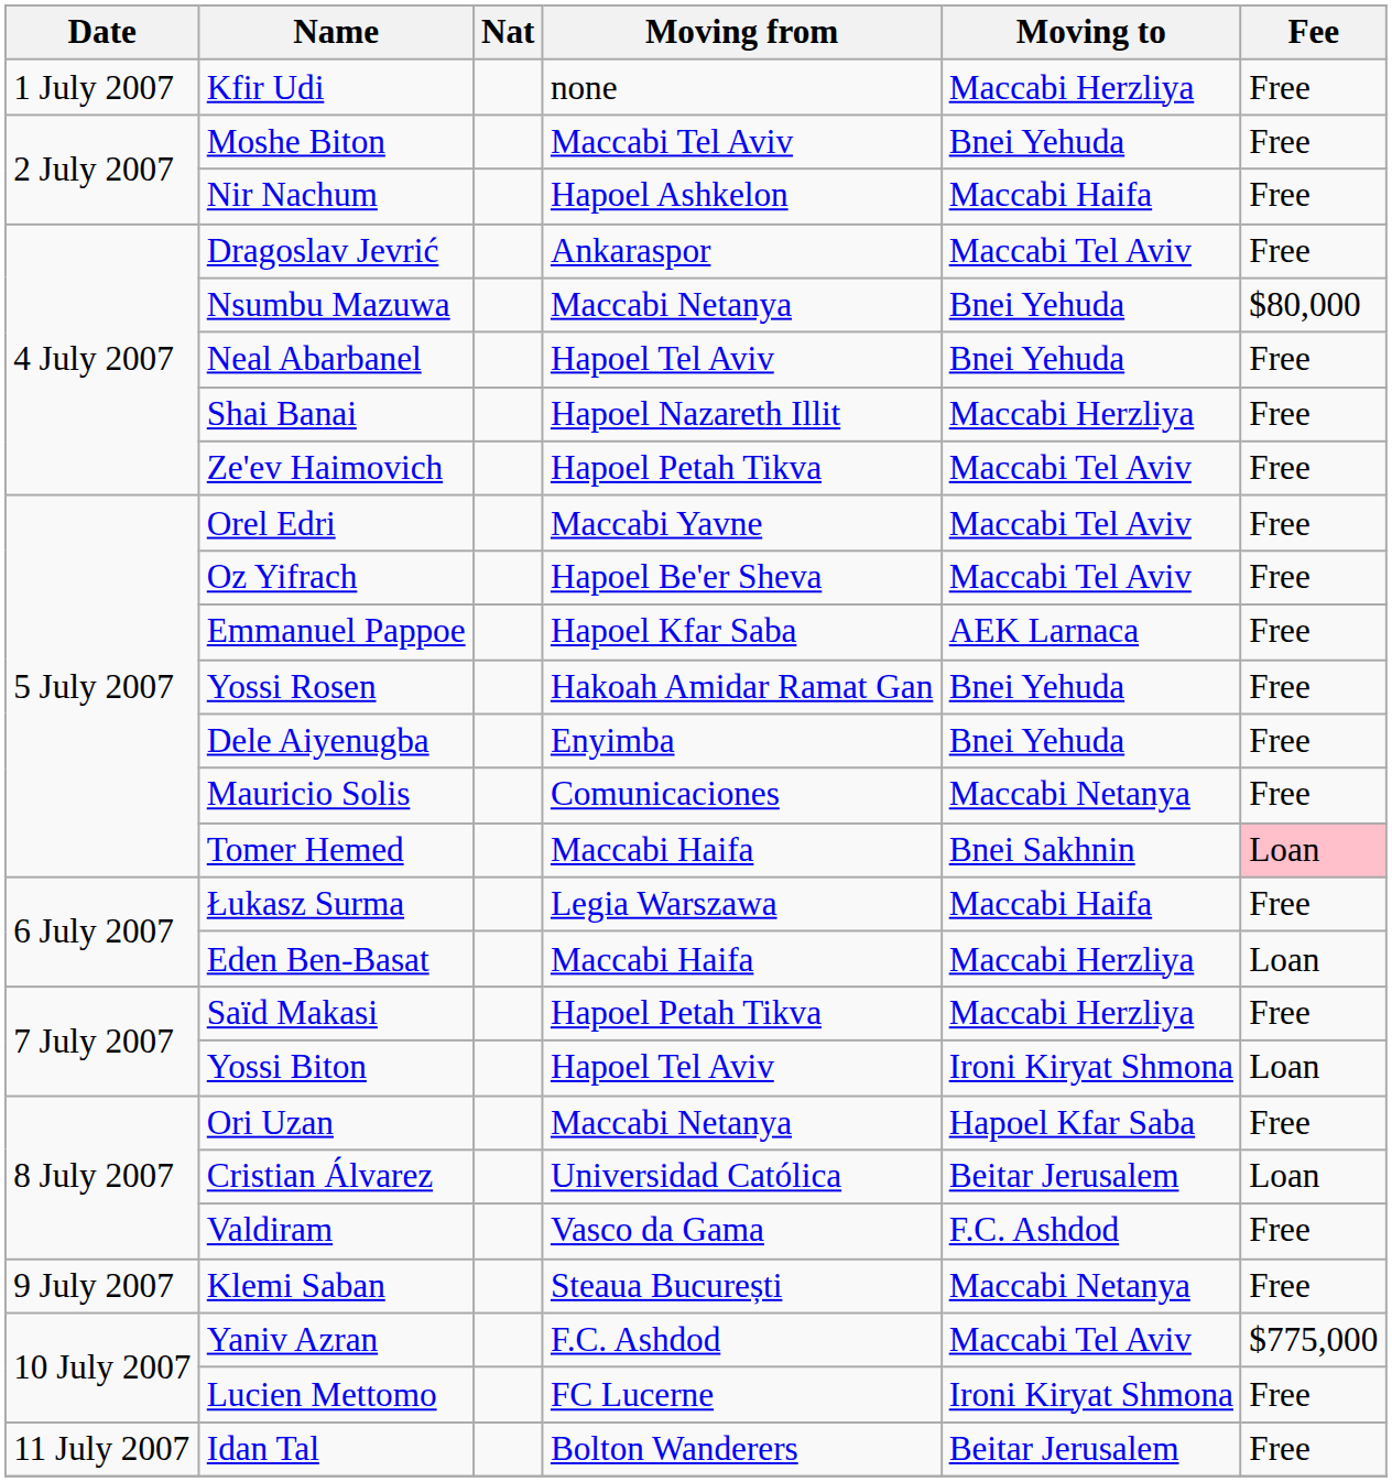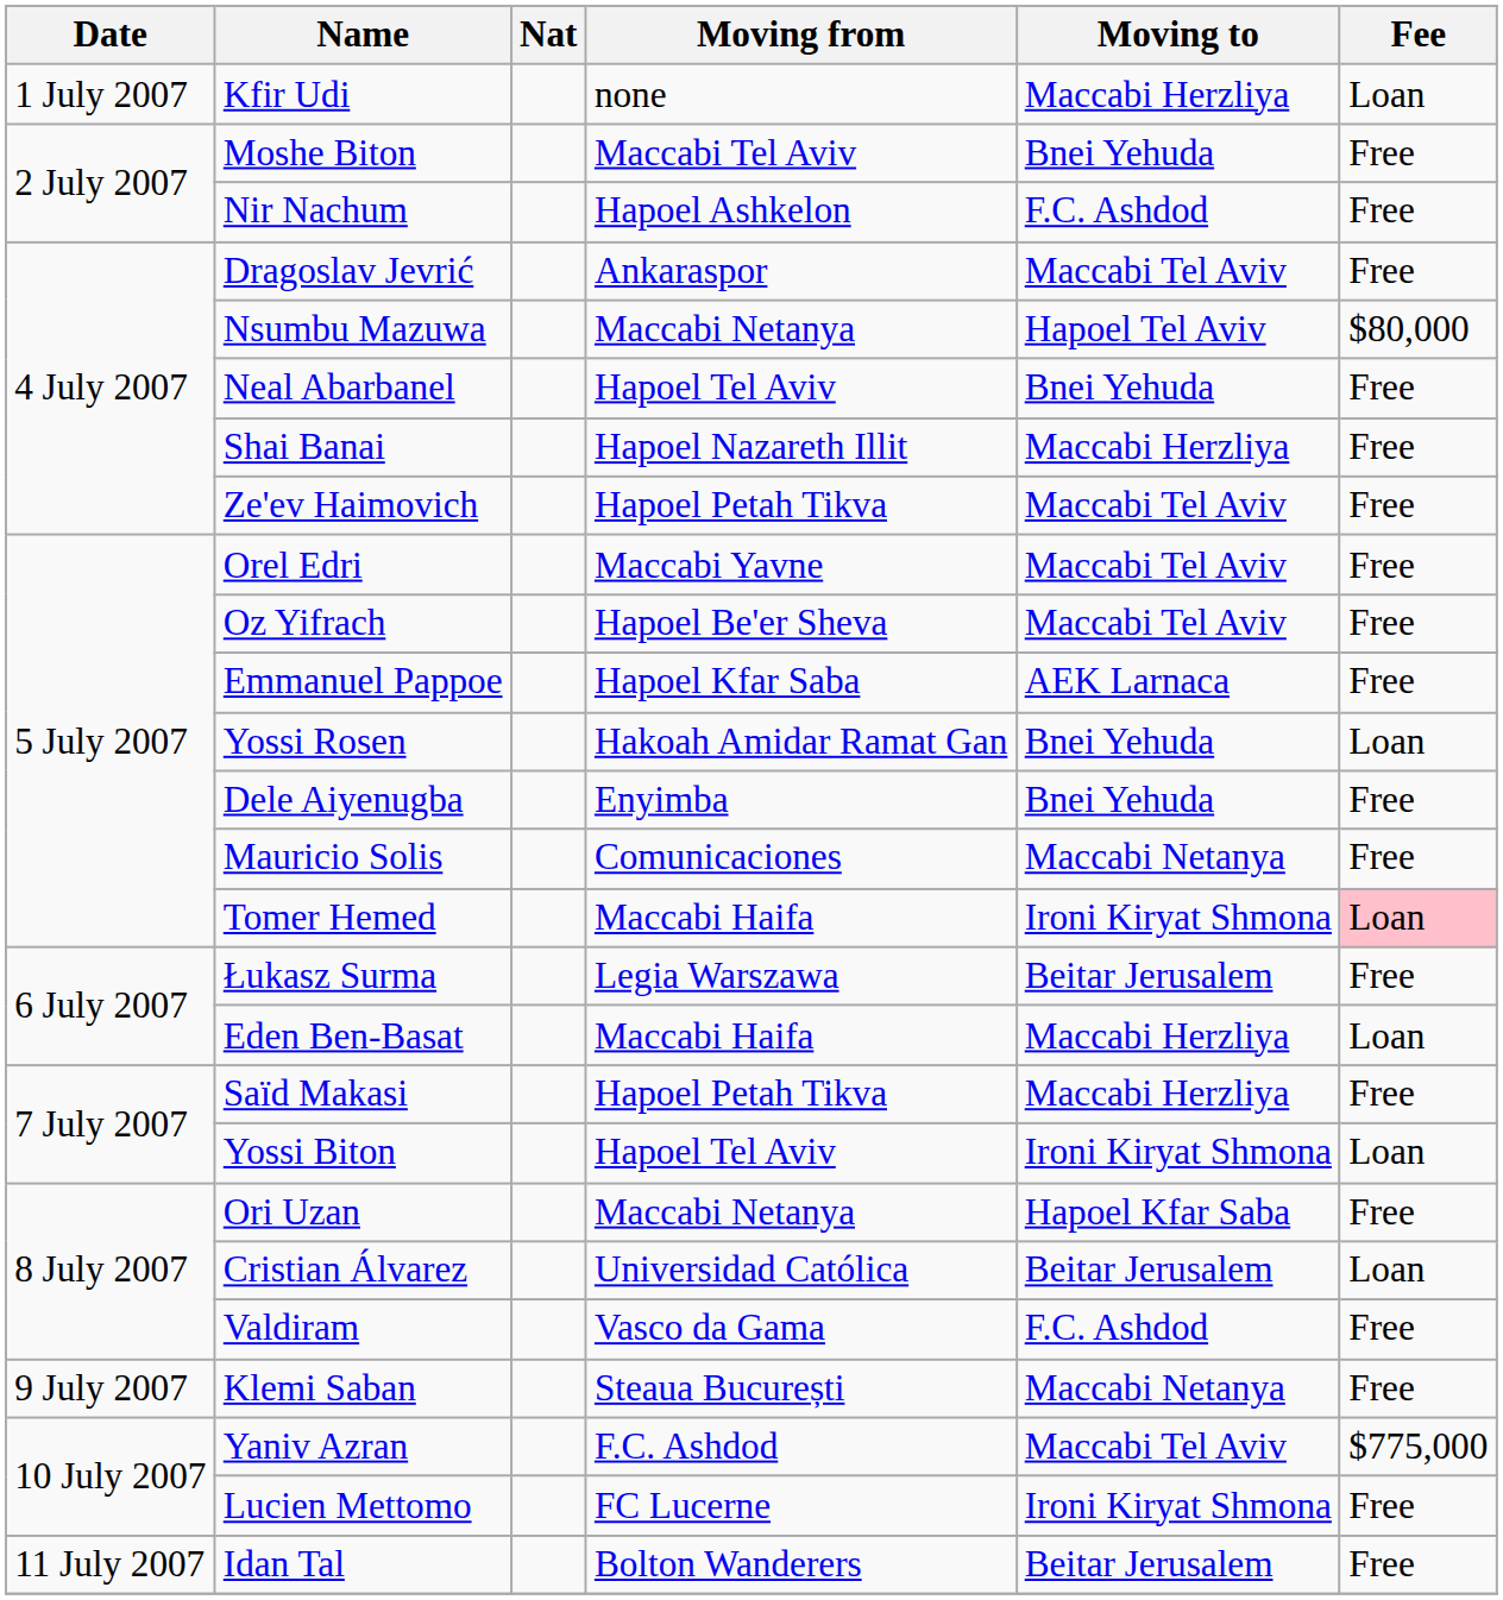Kfir Udi | Fee: Free -> Loan
Nir Nachum | Moving to: Maccabi Haifa -> F.C. Ashdod
Nsumbu Mazuwa | Moving to: Bnei Yehuda -> Hapoel Tel Aviv
Yossi Rosen | Fee: Free -> Loan
Tomer Hemed | Moving to: Bnei Sakhnin -> Ironi Kiryat Shmona
Łukasz Surma | Moving to: Maccabi Haifa -> Beitar Jerusalem
